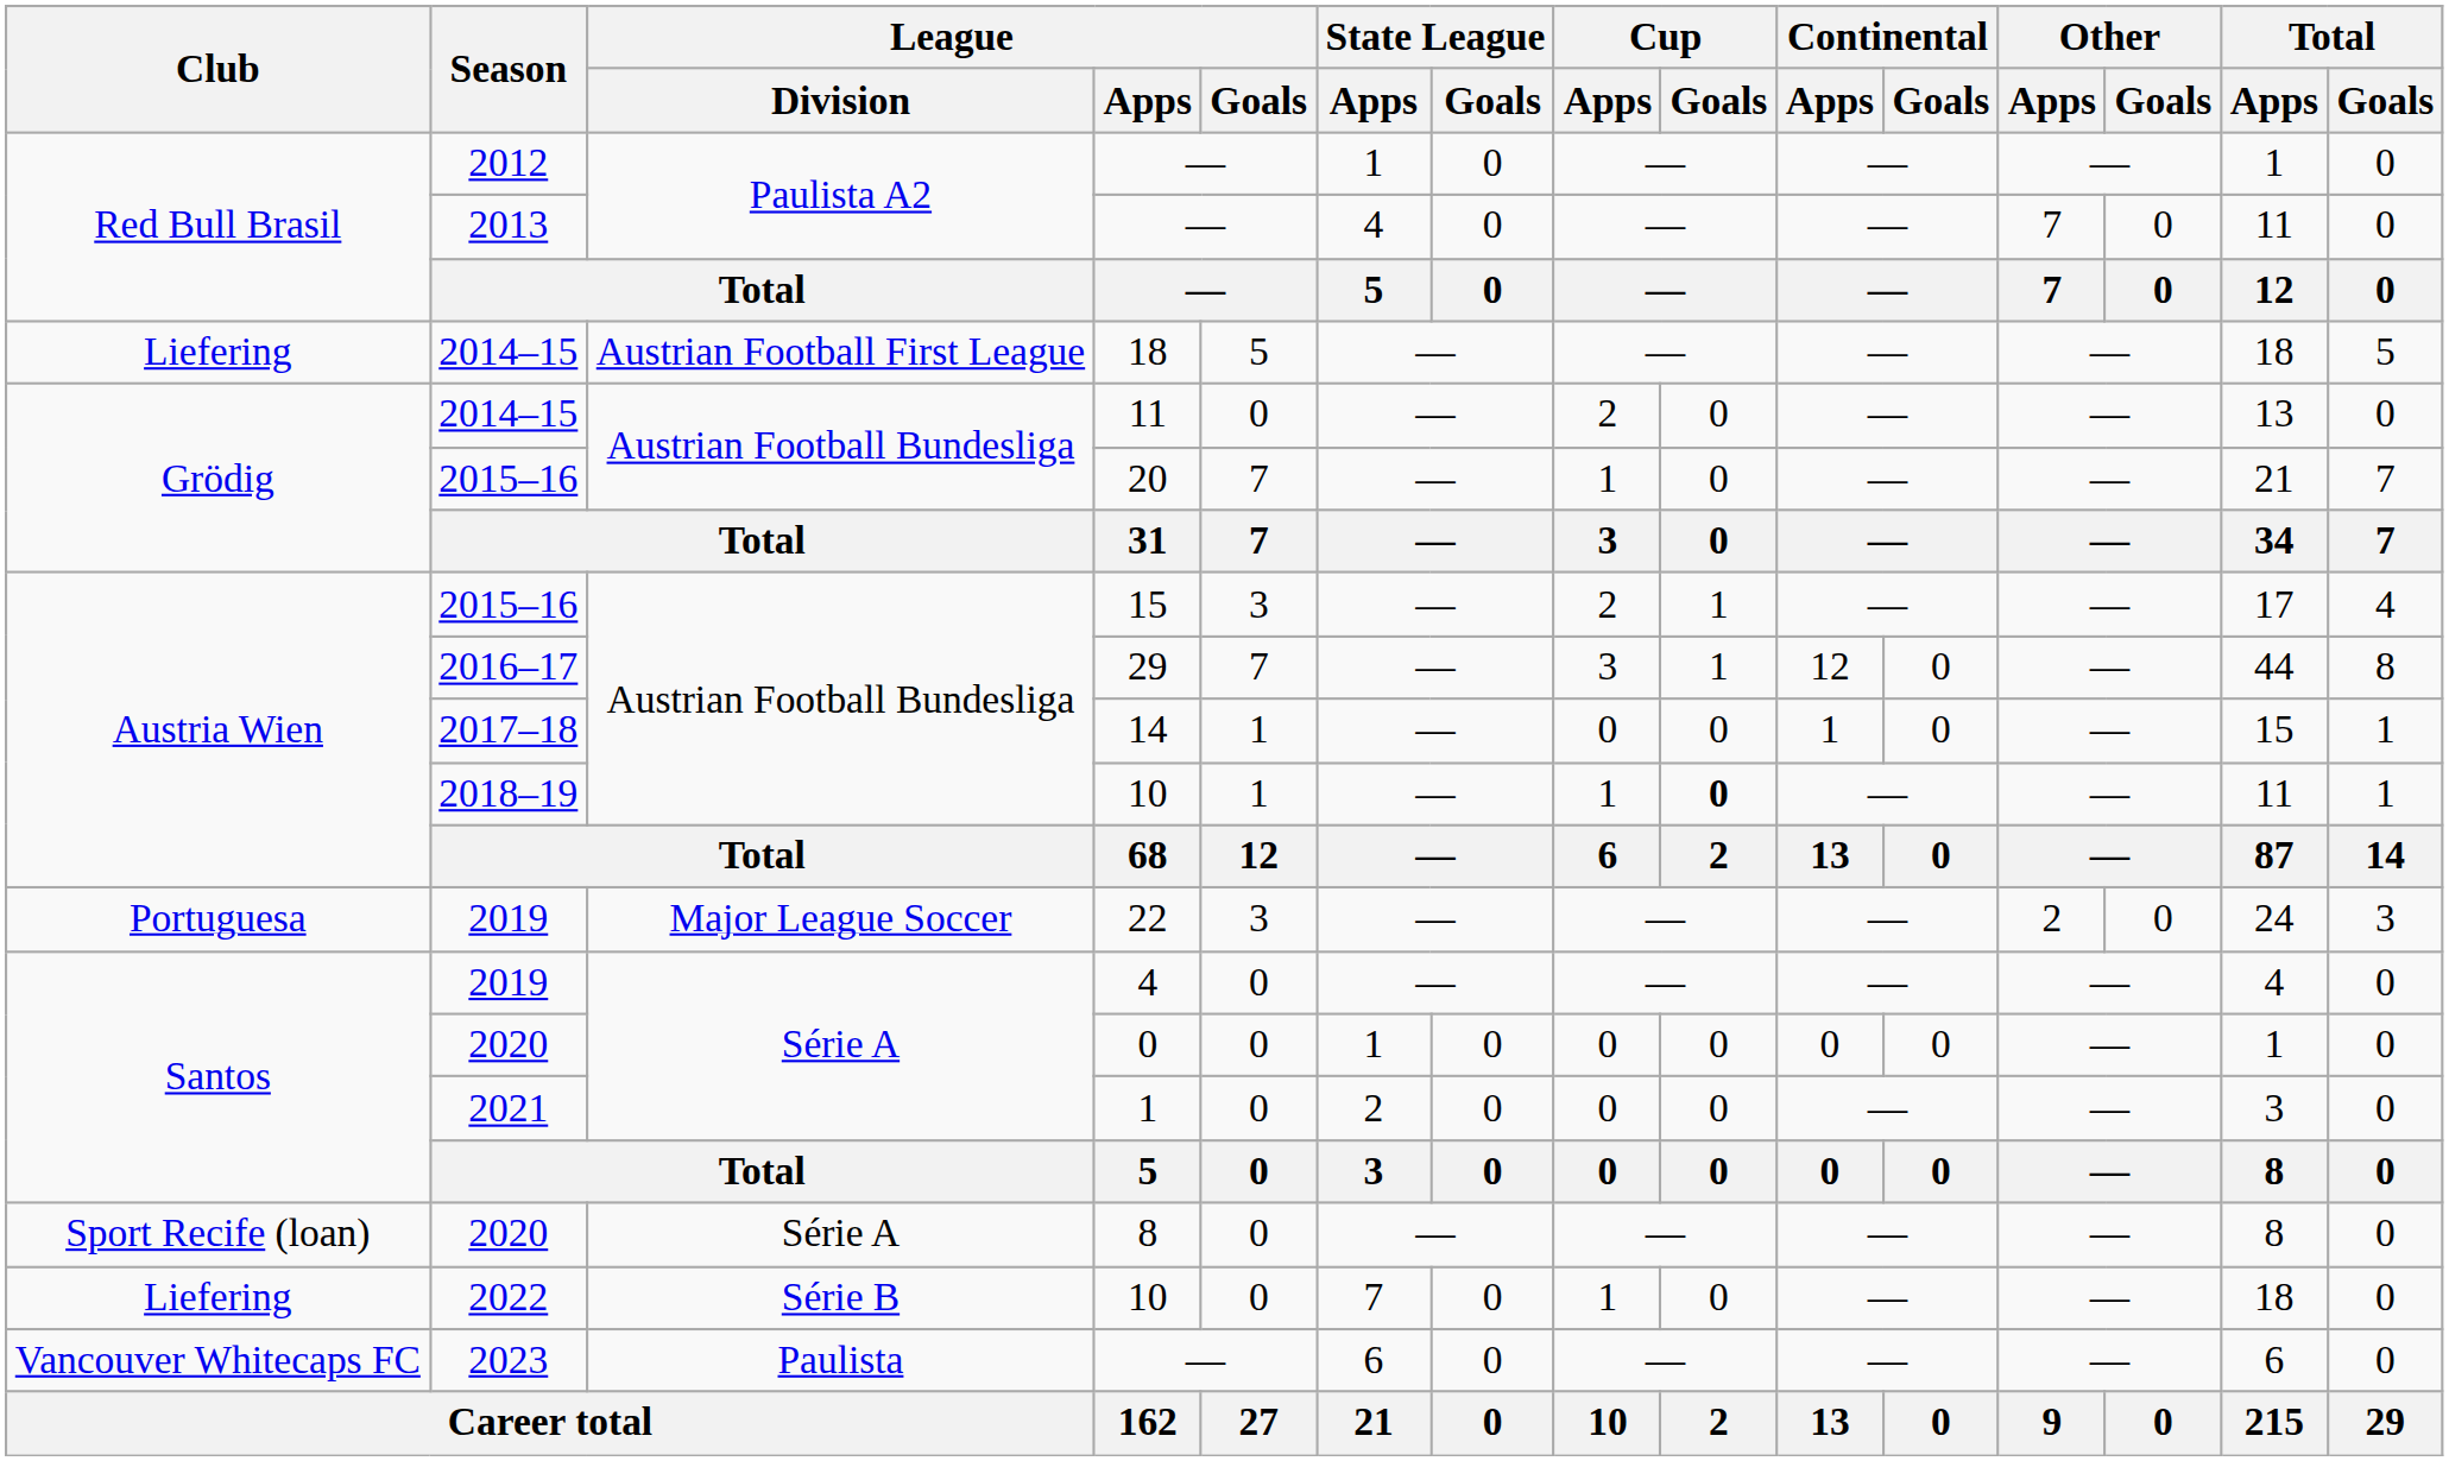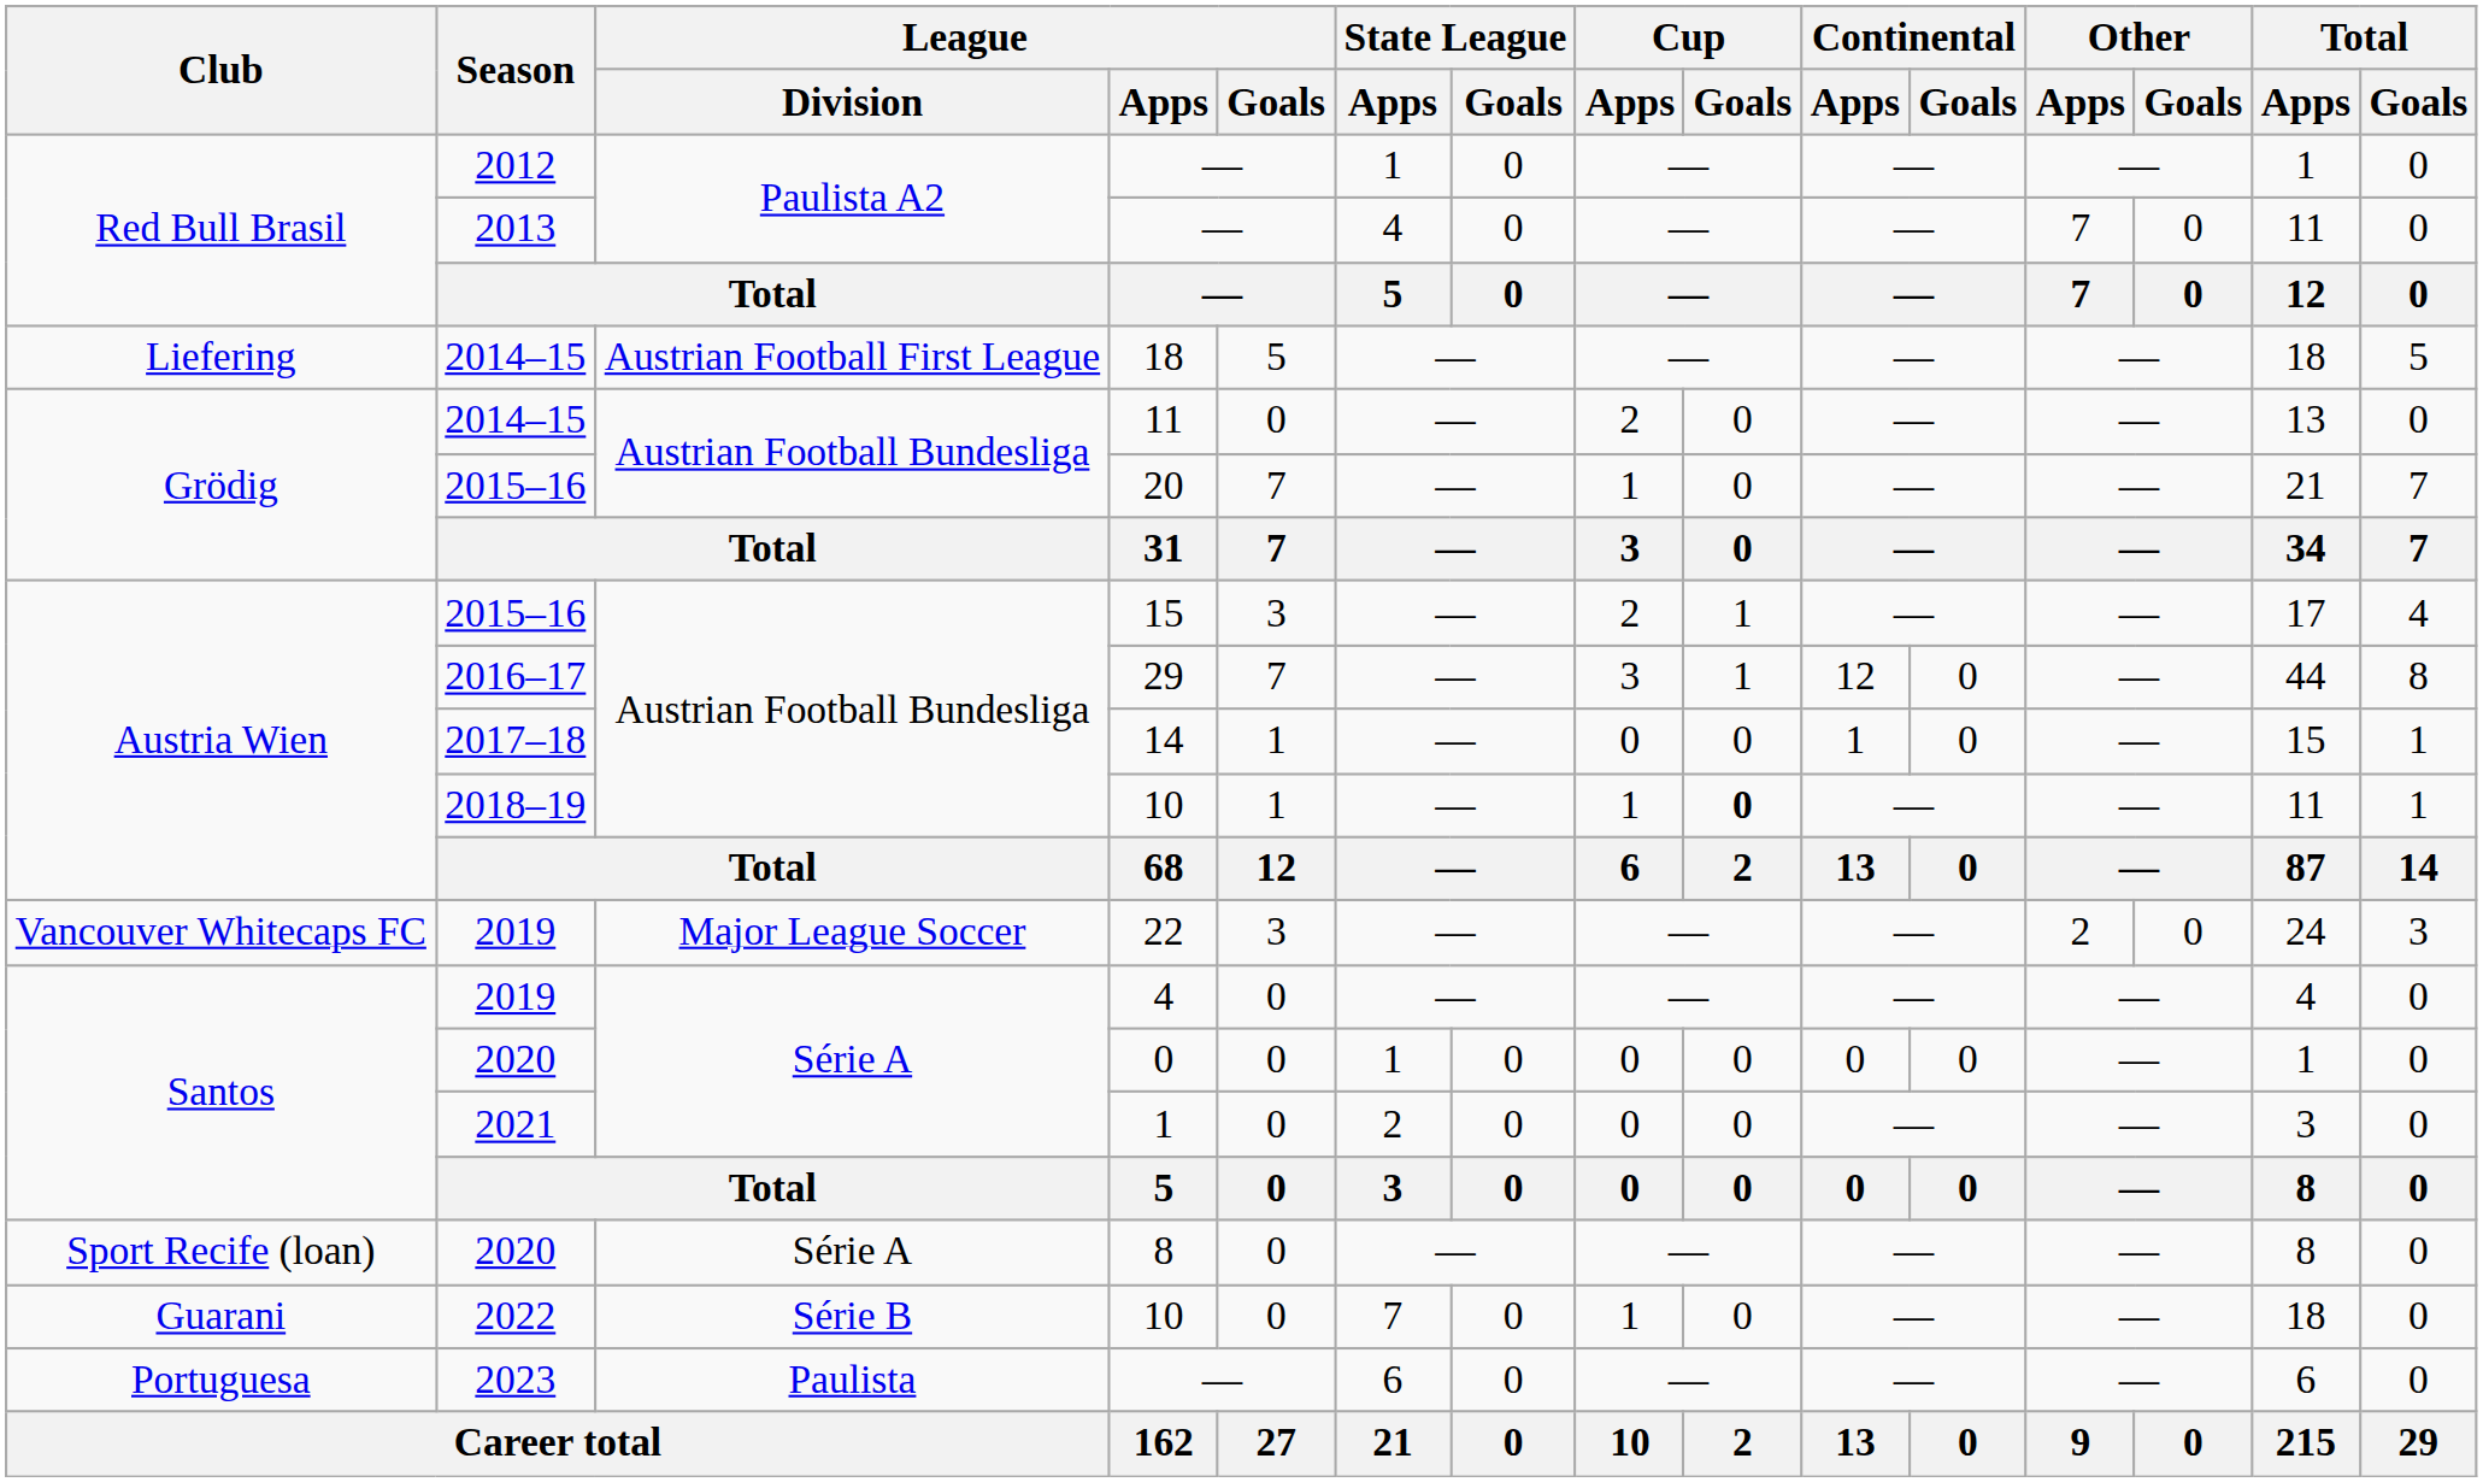22 | Club: Portuguesa -> Vancouver Whitecaps FC
2022 / 10 | Club: Liefering -> Guarani
2023 / — | Club: Vancouver Whitecaps FC -> Portuguesa
